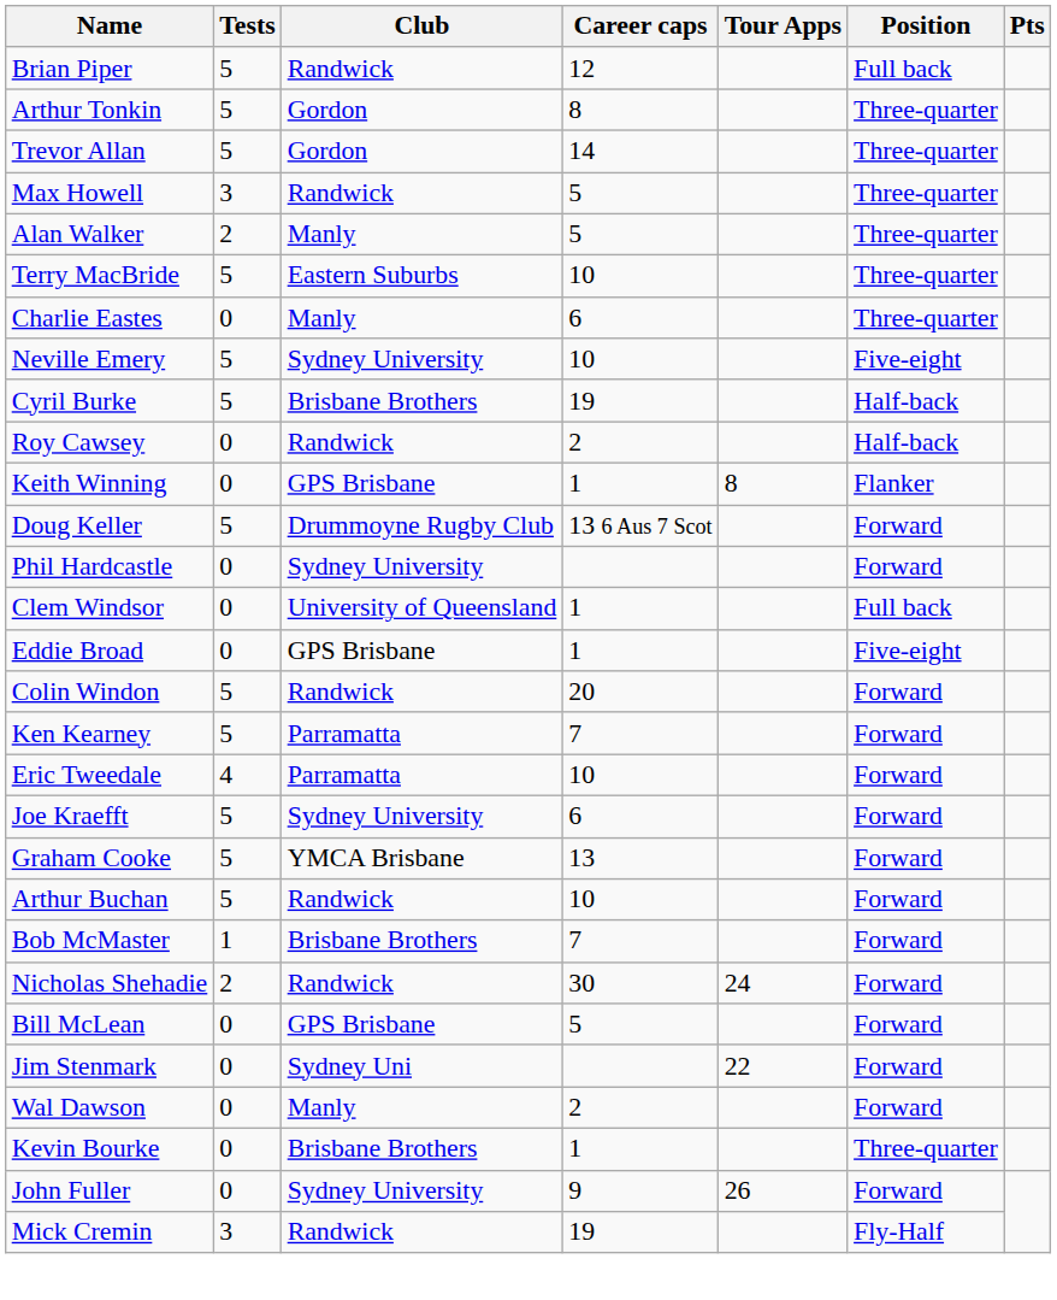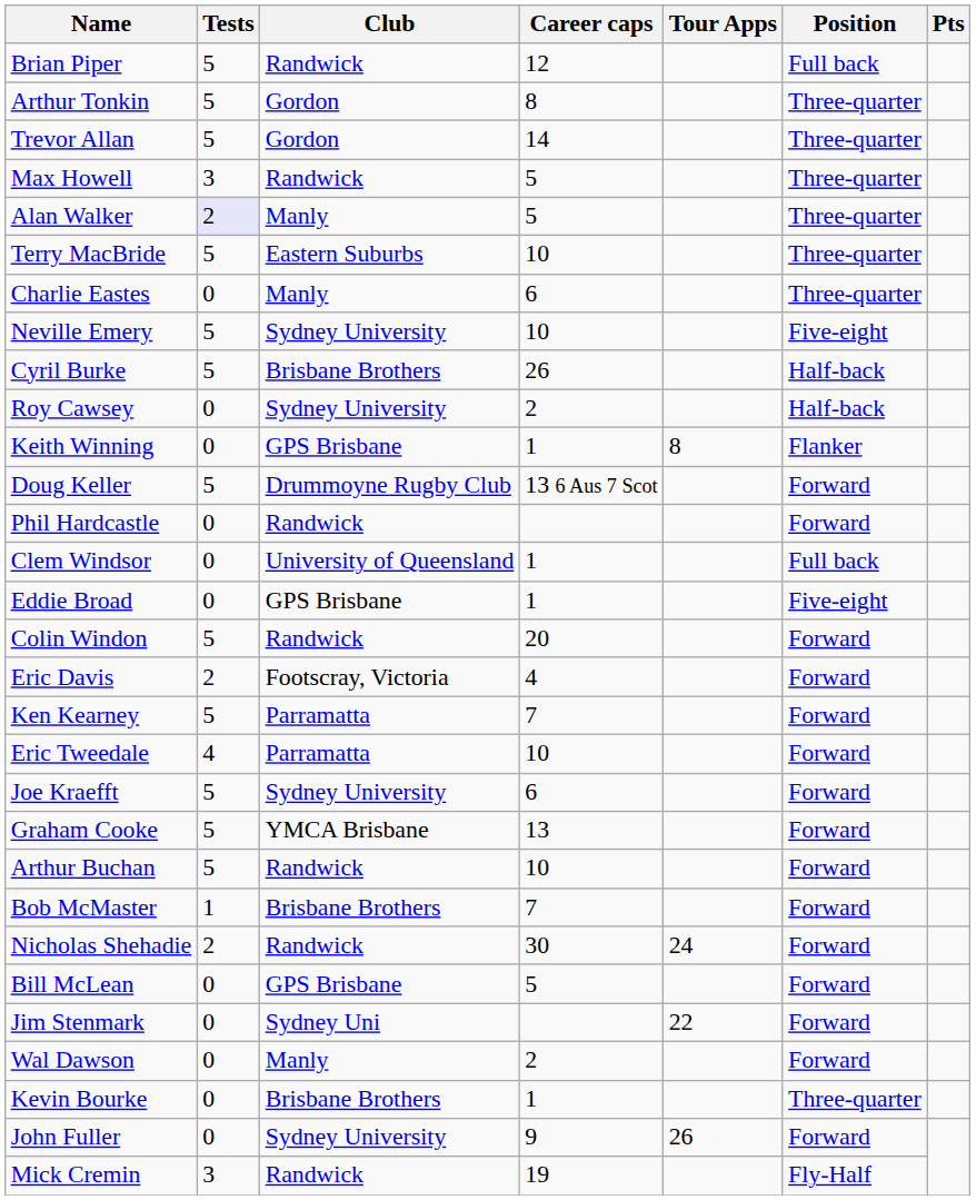Alan Walker | Tests: no background -> lavender background
Cyril Burke | Career caps: 19 -> 26
Roy Cawsey | Club: Randwick -> Sydney University
Phil Hardcastle | Club: Sydney University -> Randwick
+ row: Eric Davis | 2 | Footscray, Victoria | 4 | Forward
